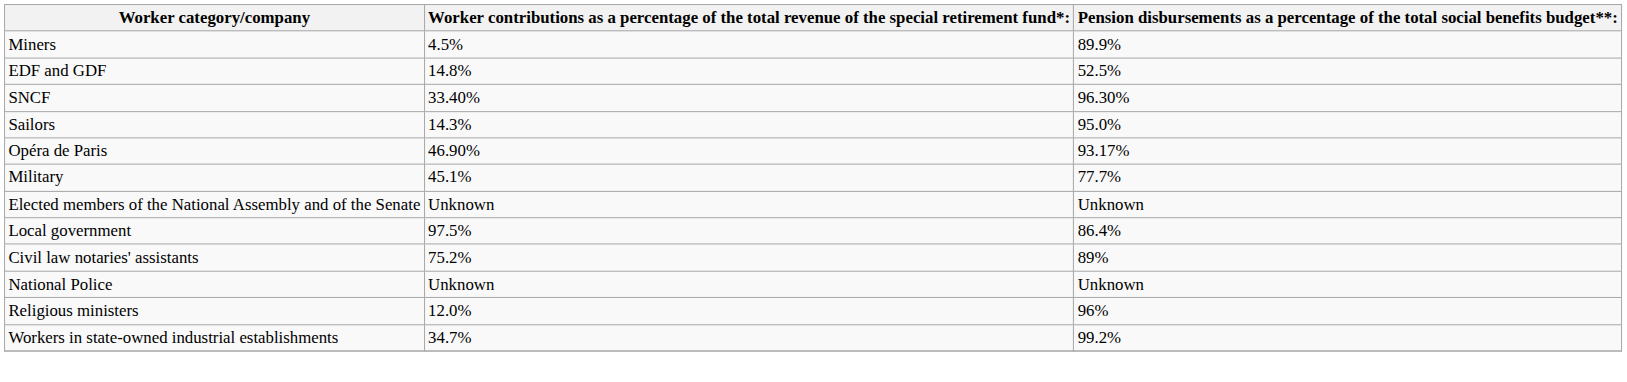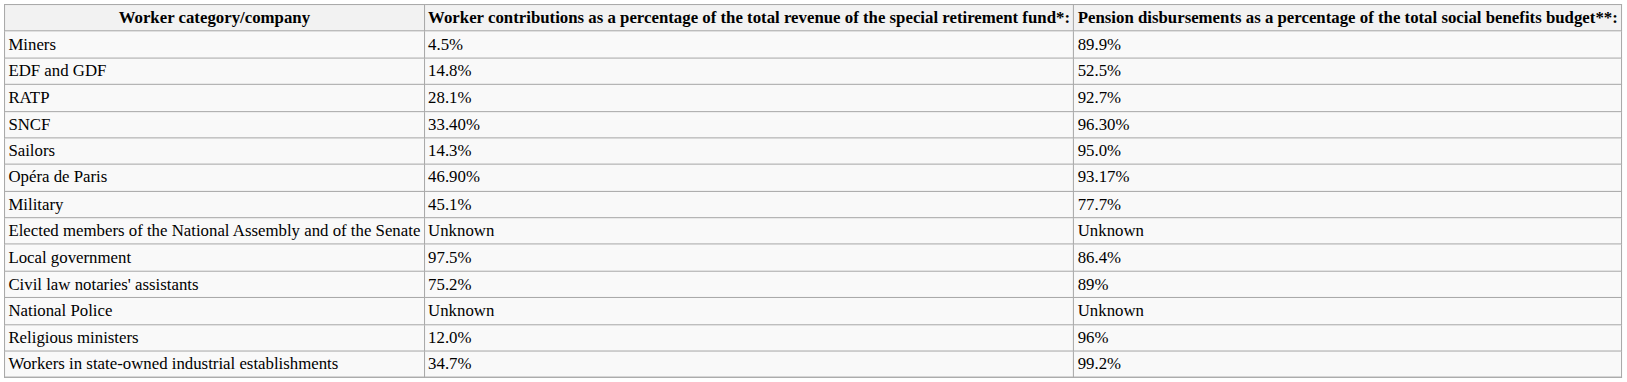+ row: RATP | 28.1% | 92.7%
